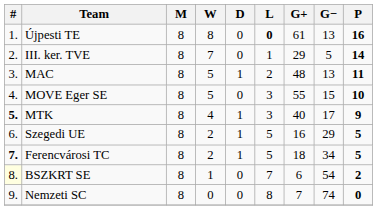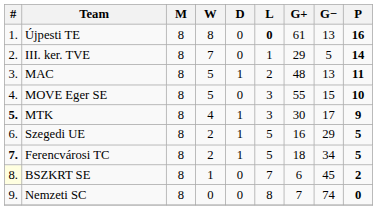MTK | G+: 40 -> 30
BSZKRT SE | G−: 54 -> 45
